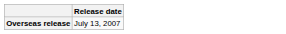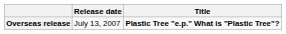+ column: Title | Plastic Tree "e.p." What is "Plastic Tree"?
